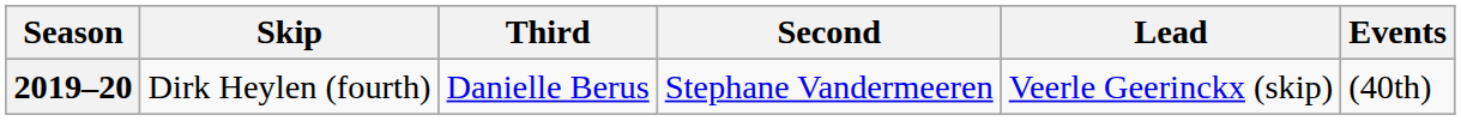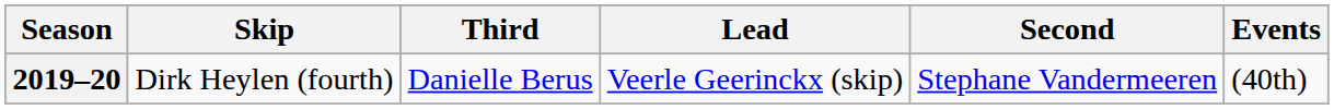columns swapped: Second <-> Lead
